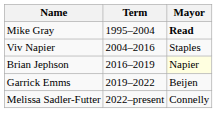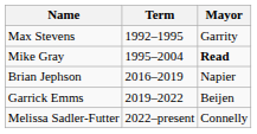+ row: Max Stevens | 1992–1995 | Garrity
- row: Viv Napier | 2004–2016 | Staples
Brian Jephson | Mayor: lightyellow background -> no background
